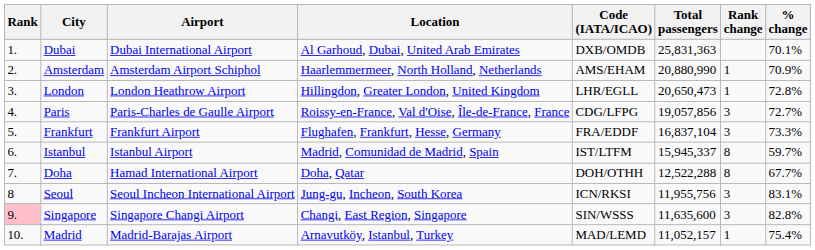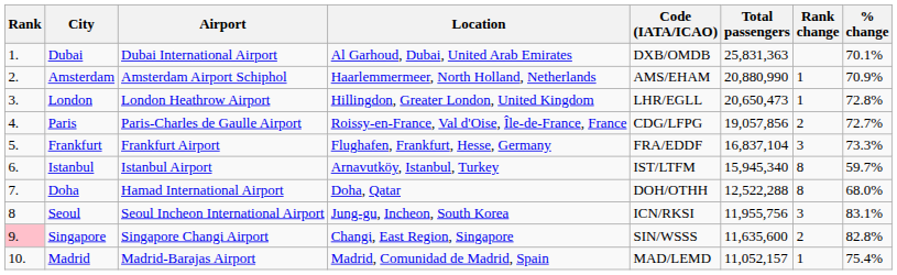Paris | Rank change: 3 -> 2
Istanbul | Location: Madrid, Comunidad de Madrid, Spain -> Arnavutköy, Istanbul, Turkey
Istanbul | Total passengers: 15,945,337 -> 15,945,340
Doha | % change: 67.7% -> 68.0%
Singapore | Rank change: 3 -> 2
Madrid | Location: Arnavutköy, Istanbul, Turkey -> Madrid, Comunidad de Madrid, Spain
